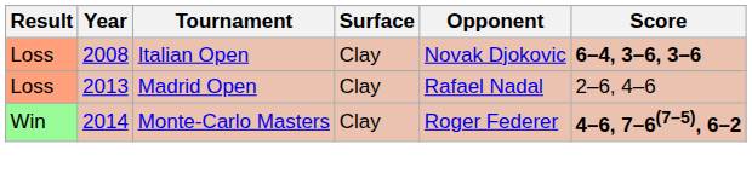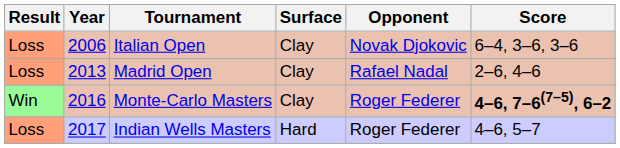Italian Open | Year: 2008 -> 2006
Italian Open | Score: bold -> normal
Monte-Carlo Masters | Year: 2014 -> 2016
+ row: Loss | 2017 | Indian Wells Masters | Hard | Roger Federer | 4–6, 5–7
